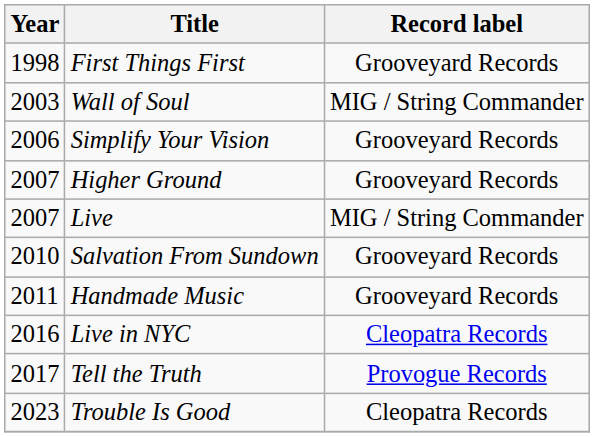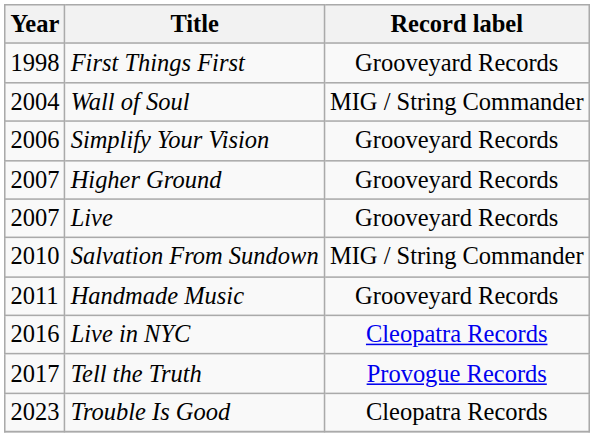Wall of Soul | Year: 2003 -> 2004
Live | Record label: MIG / String Commander -> Grooveyard Records
Salvation From Sundown | Record label: Grooveyard Records -> MIG / String Commander
